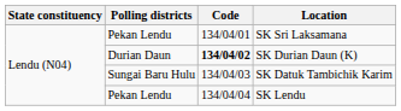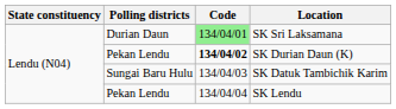SK Sri Laksamana | Polling districts: Pekan Lendu -> Durian Daun
SK Sri Laksamana | Code: no background -> lightgreen background
SK Durian Daun (K) | Polling districts: Durian Daun -> Pekan Lendu
